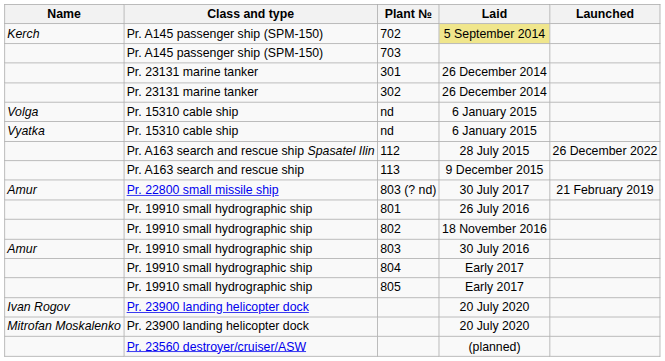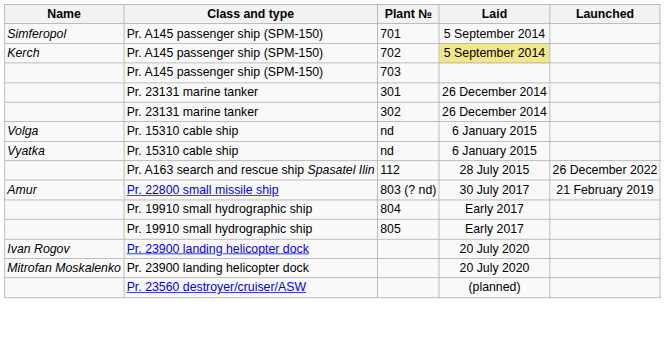+ row: Simferopol | Pr. A145 passenger ship (SPM-150) | 701 | 5 September 2014
- row: Pr. A163 search and rescue ship | 113 | 9 December 2015
- row: Pr. 19910 small hydrographic ship | 801 | 26 July 2016
- row: Pr. 19910 small hydrographic ship | 802 | 18 November 2016
- row: Amur | Pr. 19910 small hydrographic ship | 803 | 30 July 2016
